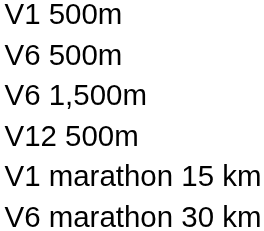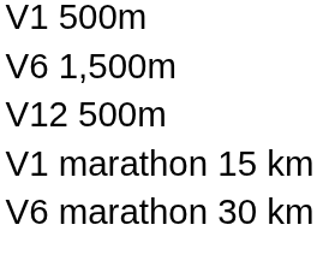- row: V6 500m
